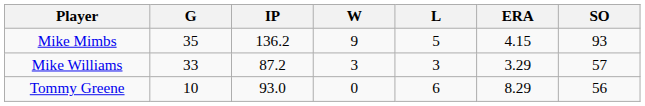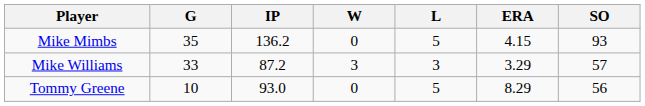Mike Mimbs | W: 9 -> 0
Tommy Greene | L: 6 -> 5
